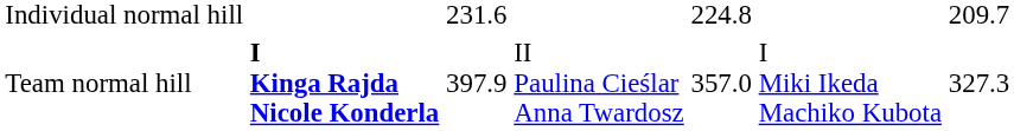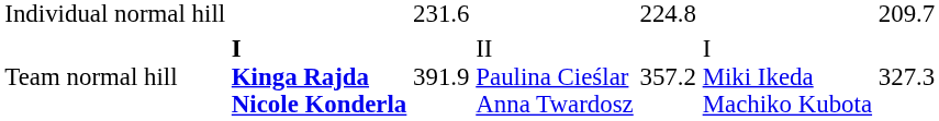Team normal hill | column 3: 397.9 -> 391.9
Team normal hill | column 5: 357.0 -> 357.2
